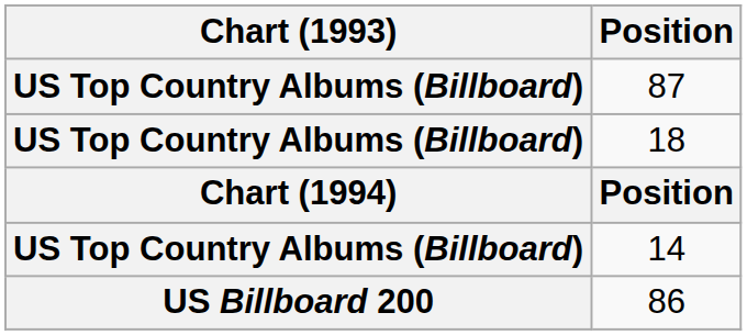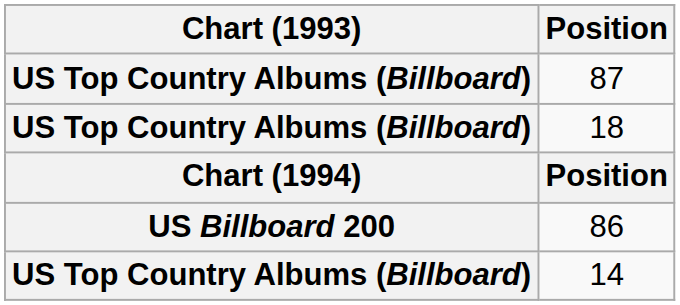rows swapped: 86 <-> 14
